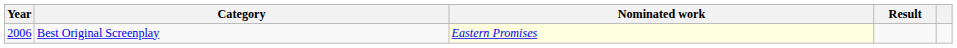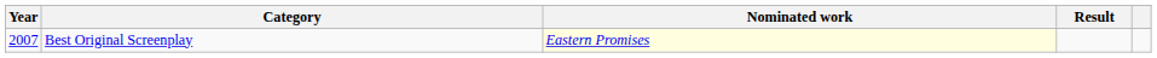Best Original Screenplay | Year: 2006 -> 2007
